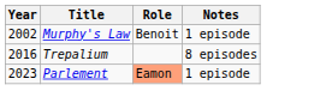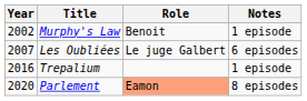+ row: 2007 | Les Oubliées | Le juge Galbert | 6 episodes
Trepalium | Notes: 8 episodes -> 1 episode
Parlement | Year: 2023 -> 2020
Parlement | Notes: 1 episode -> 8 episodes
